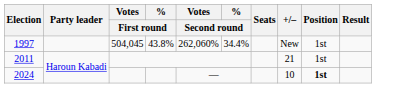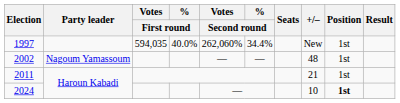1997 | Votes / First round: 504,045 -> 594,035
1997 | % / First round: 43.8% -> 40.0%
+ row: 2002 | Nagoum Yamassoum | — | — | 48 | 1st
